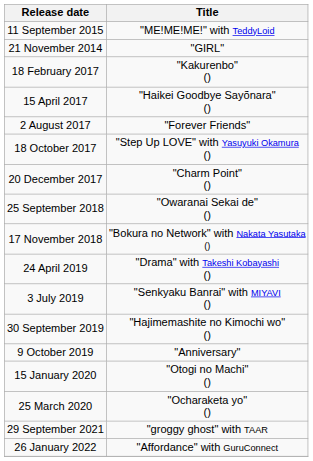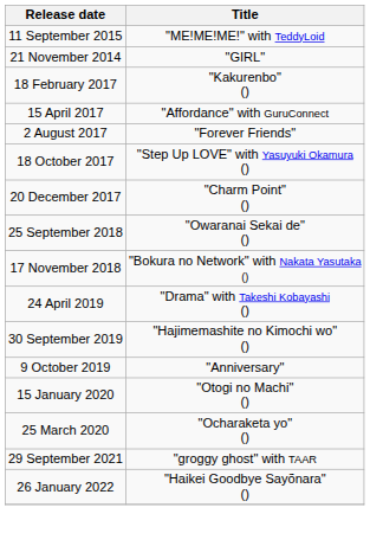15 April 2017 | Title: "Haikei Goodbye Sayõnara" () -> "Affordance" with GuruConnect
- row: 3 July 2019 | "Senkyaku Banrai" with MIYAVI ()
26 January 2022 | Title: "Affordance" with GuruConnect -> "Haikei Goodbye Sayõnara" ()
